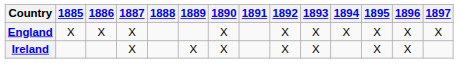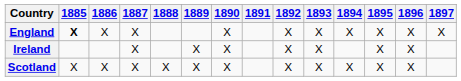England | 1885: normal -> bold
+ row: Scotland | X | X | X | X | X | X | X | X | X | X | X
